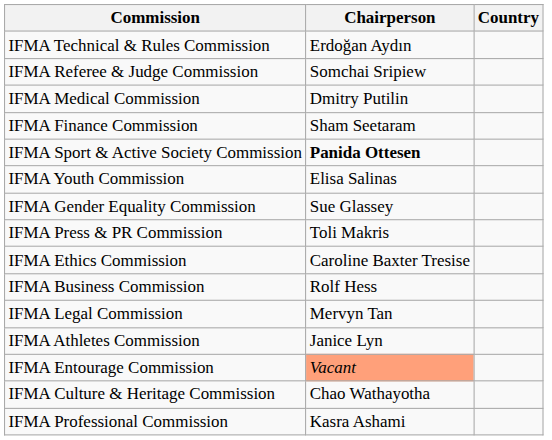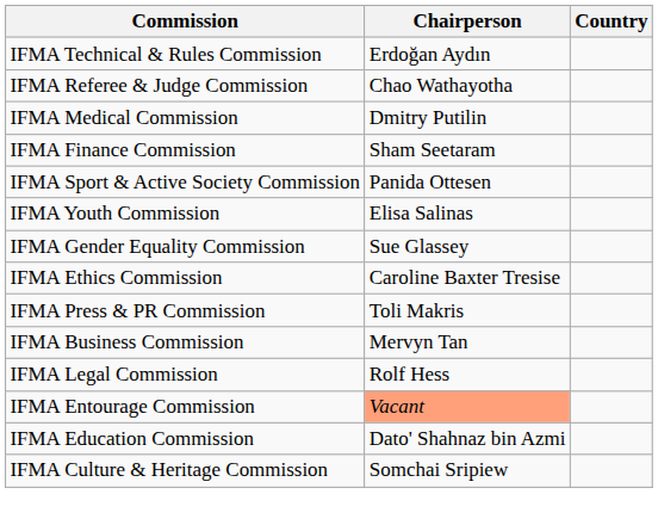IFMA Referee & Judge Commission | Chairperson: Somchai Sripiew -> Chao Wathayotha
IFMA Sport & Active Society Commission | Chairperson: bold -> normal
rows swapped: IFMA Ethics Commission <-> IFMA Press & PR Commission
IFMA Business Commission | Chairperson: Rolf Hess -> Mervyn Tan
IFMA Legal Commission | Chairperson: Mervyn Tan -> Rolf Hess
- row: IFMA Athletes Commission | Janice Lyn
+ row: IFMA Education Commission | Dato' Shahnaz bin Azmi
IFMA Culture & Heritage Commission | Chairperson: Chao Wathayotha -> Somchai Sripiew
- row: IFMA Professional Commission | Kasra Ashami
